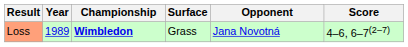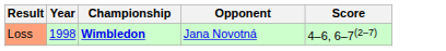- column: Surface | Grass
Loss | Year: 1989 -> 1998
